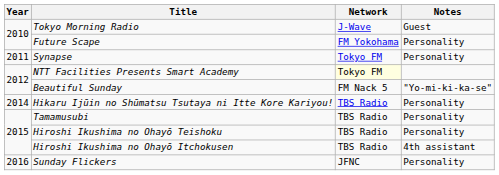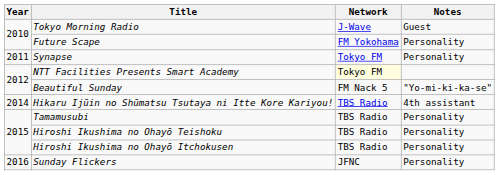Hikaru Ijūin no Shūmatsu Tsutaya ni Itte Kore Kariyou! | Notes: Personality -> 4th assistant
Hiroshi Ikushima no Ohayō Itchokusen | Notes: 4th assistant -> Personality
